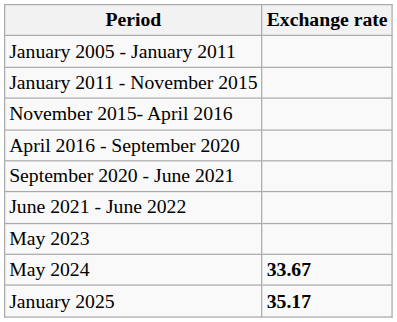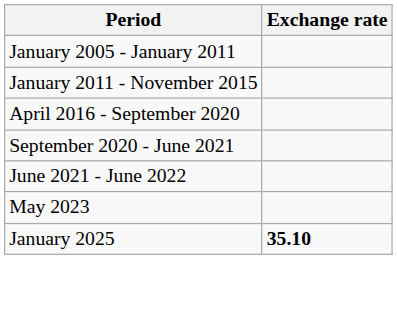- row: November 2015- April 2016
- row: May 2024 | 33.67
January 2025 | Exchange rate: 35.17 -> 35.10
